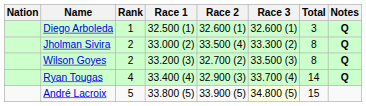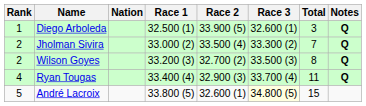columns swapped: Rank <-> Nation
Diego Arboleda | Race 2: 32.600 (1) -> 33.900 (5)
Jholman Sivira | Total: 8 -> 7
Ryan Tougas | Total: 14 -> 11
André Lacroix | Race 2: 33.900 (5) -> 32.600 (1)
